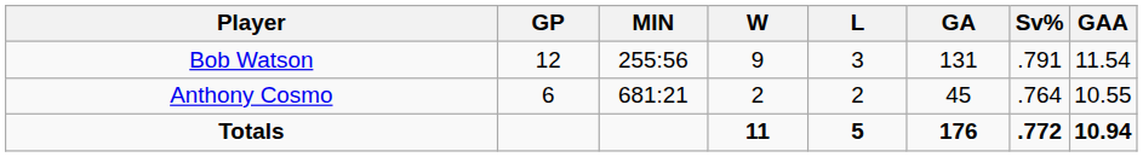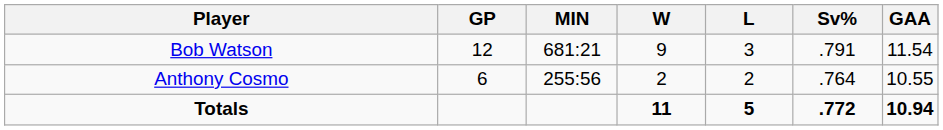- column: GA | 131 | 45 | 176
Bob Watson | MIN: 255:56 -> 681:21
Anthony Cosmo | MIN: 681:21 -> 255:56
